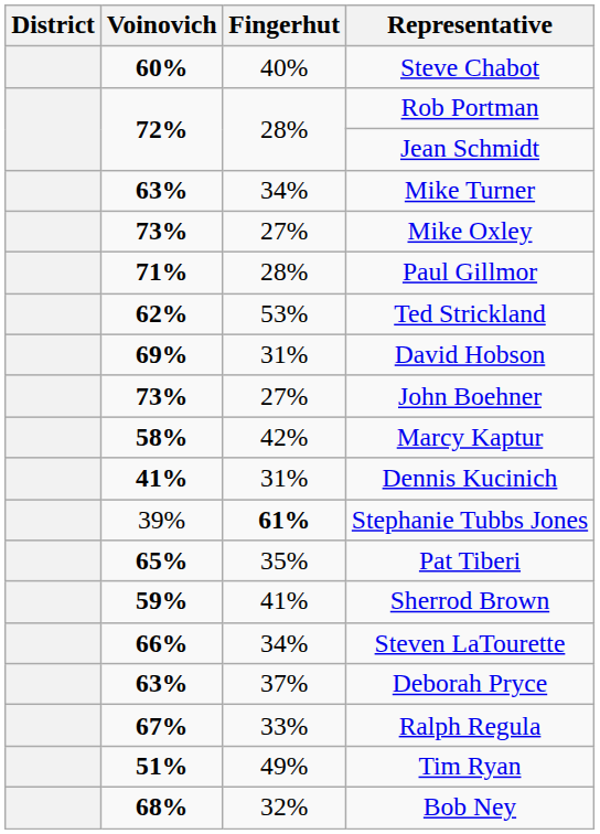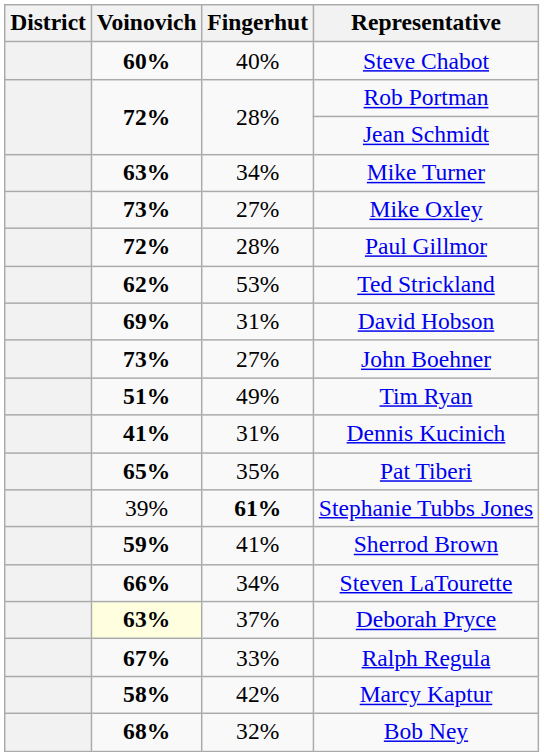Paul Gillmor | Voinovich: 71% -> 72%
rows swapped: Marcy Kaptur <-> Tim Ryan
rows swapped: Stephanie Tubbs Jones <-> Pat Tiberi
Deborah Pryce | Voinovich: no background -> lightyellow background
